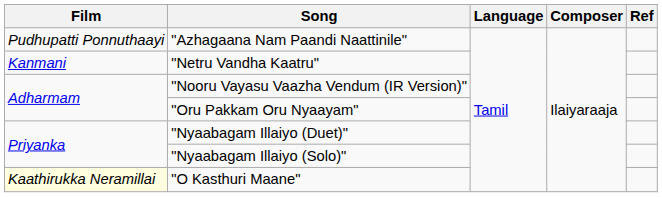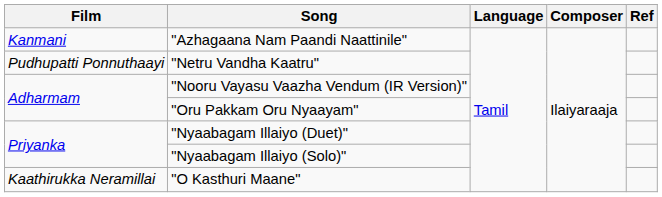"Azhagaana Nam Paandi Naattinile" | Film: Pudhupatti Ponnuthaayi -> Kanmani
"Netru Vandha Kaatru" | Film: Kanmani -> Pudhupatti Ponnuthaayi
"O Kasthuri Maane" | Film: lightyellow background -> no background
